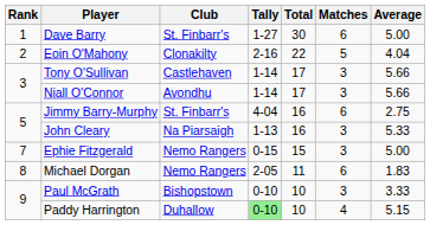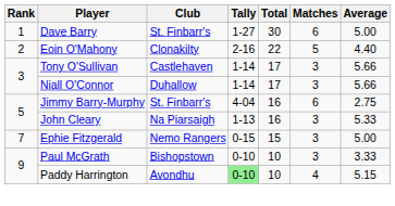Eoin O'Mahony | Average: 4.04 -> 4.40
Niall O'Connor | Club: Avondhu -> Duhallow
- row: 8 | Michael Dorgan | Nemo Rangers | 2-05 | 11 | 6 | 1.83
Paddy Harrington | Club: Duhallow -> Avondhu
